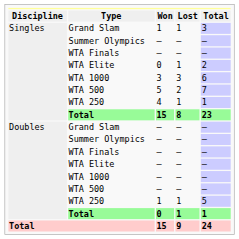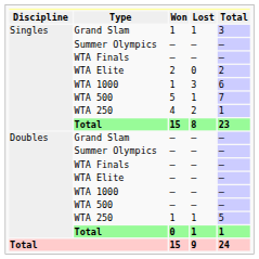Singles / WTA Elite | Won: 0 -> 2
Singles / WTA Elite | Lost: 1 -> 0
Singles / WTA 1000 | Won: 3 -> 1
Singles / WTA 500 | Lost: 2 -> 1
Singles / WTA 250 | Lost: 1 -> 2
